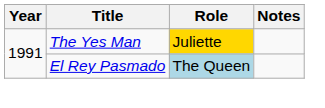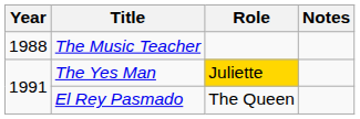+ row: 1988 | The Music Teacher
El Rey Pasmado | Role: lightblue background -> no background
